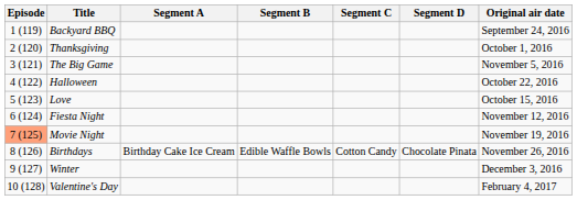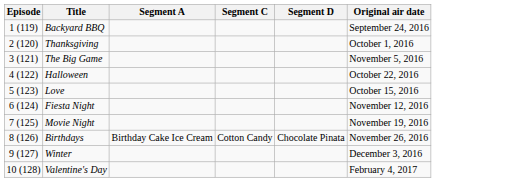- column: Segment B | Edible Waffle Bowls
Movie Night | Episode: lightsalmon background -> no background
